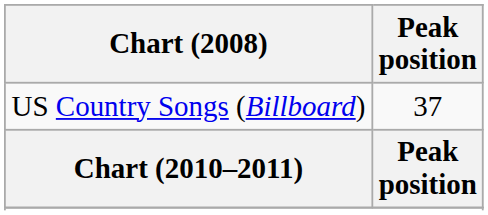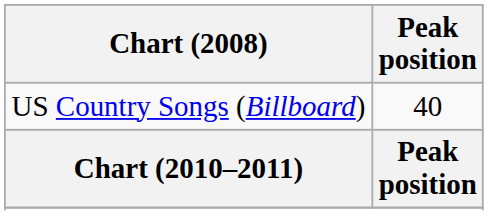US Country Songs (Billboard) | Peak position: 37 -> 40
